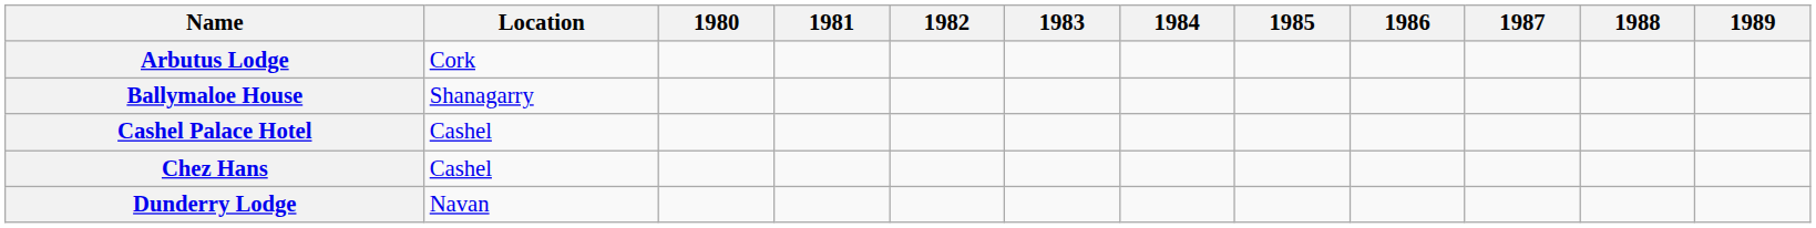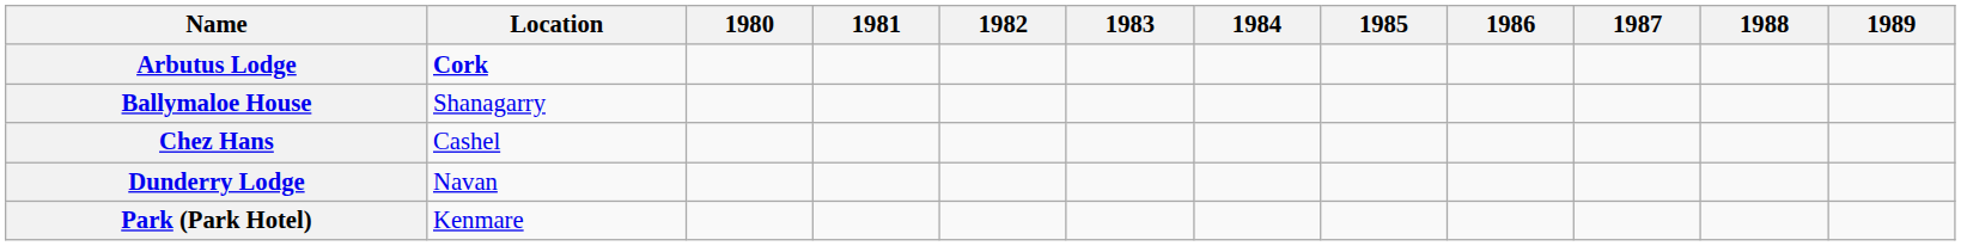Arbutus Lodge | Location: normal -> bold
- row: Cashel Palace Hotel | Cashel
+ row: Park (Park Hotel) | Kenmare
